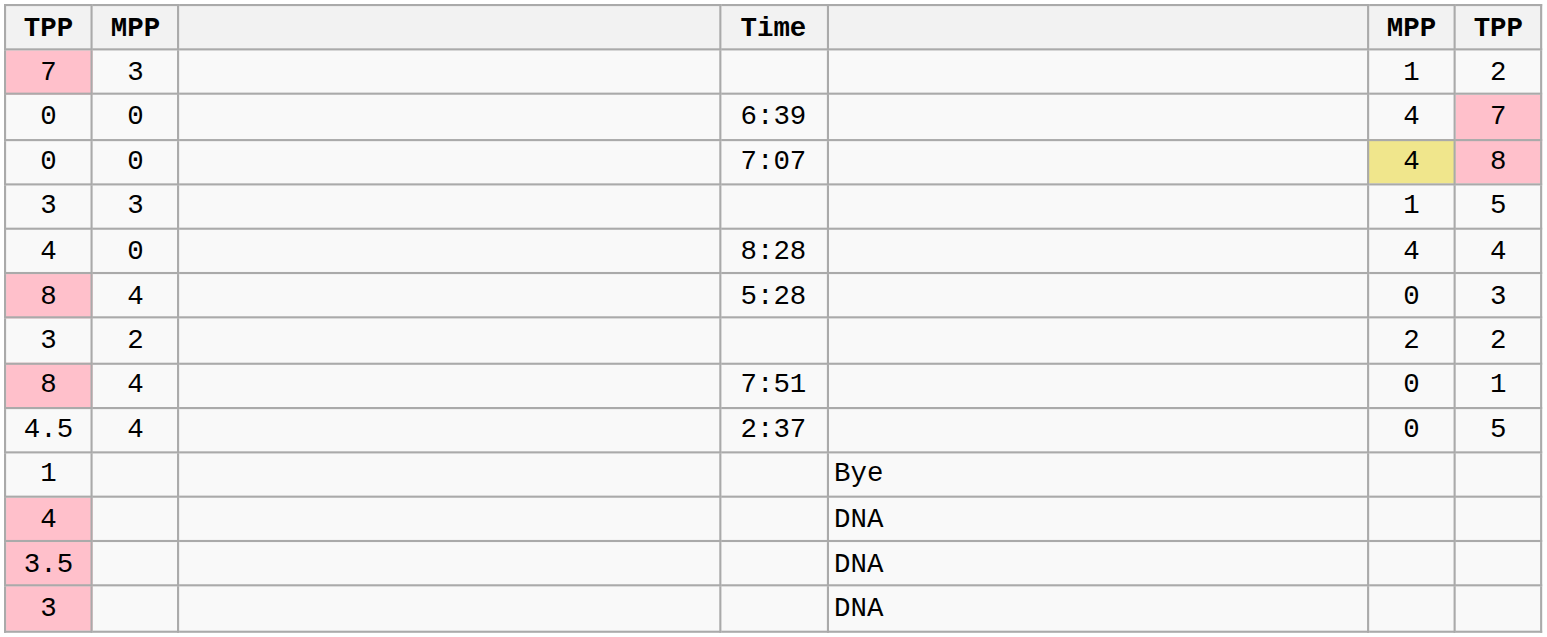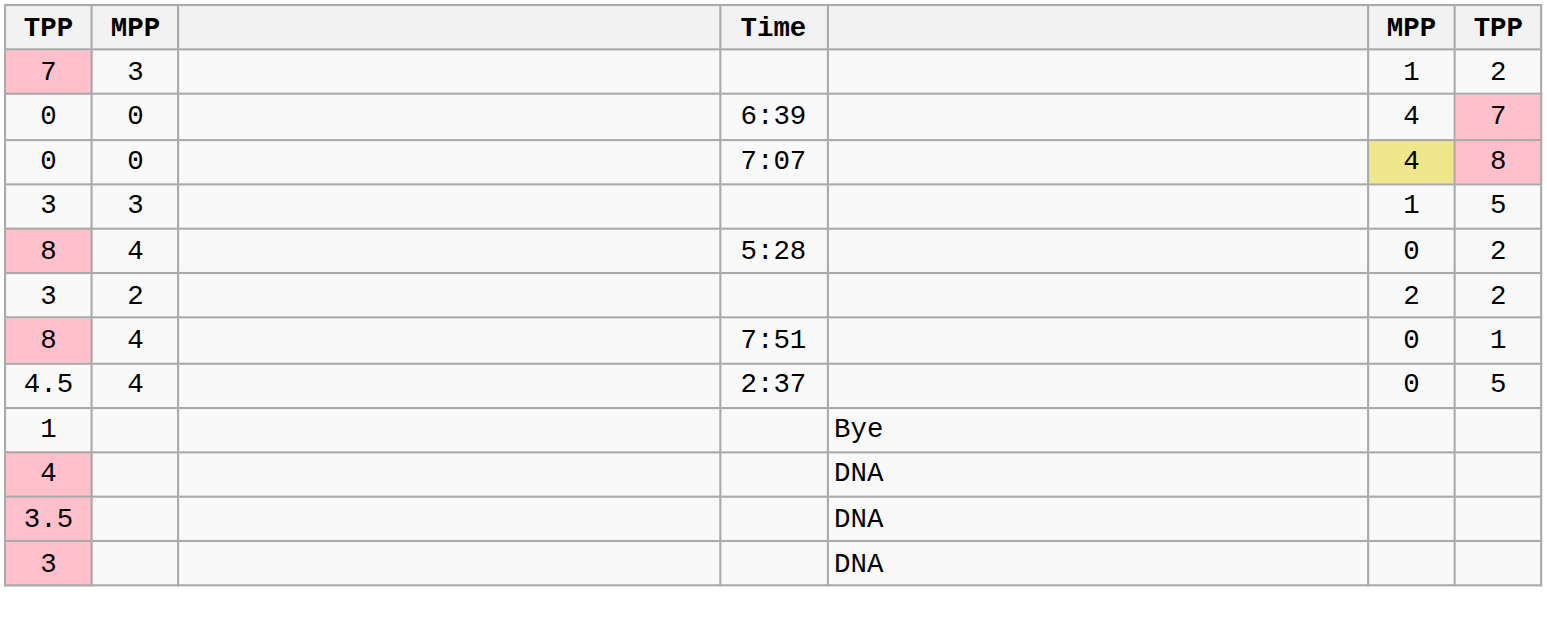- row: 4 | 0 | 8:28 | 4 | 4
8 / 5:28 | column 7: 3 -> 2
